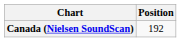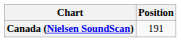Canada (Nielsen SoundScan) | Position: 192 -> 191
